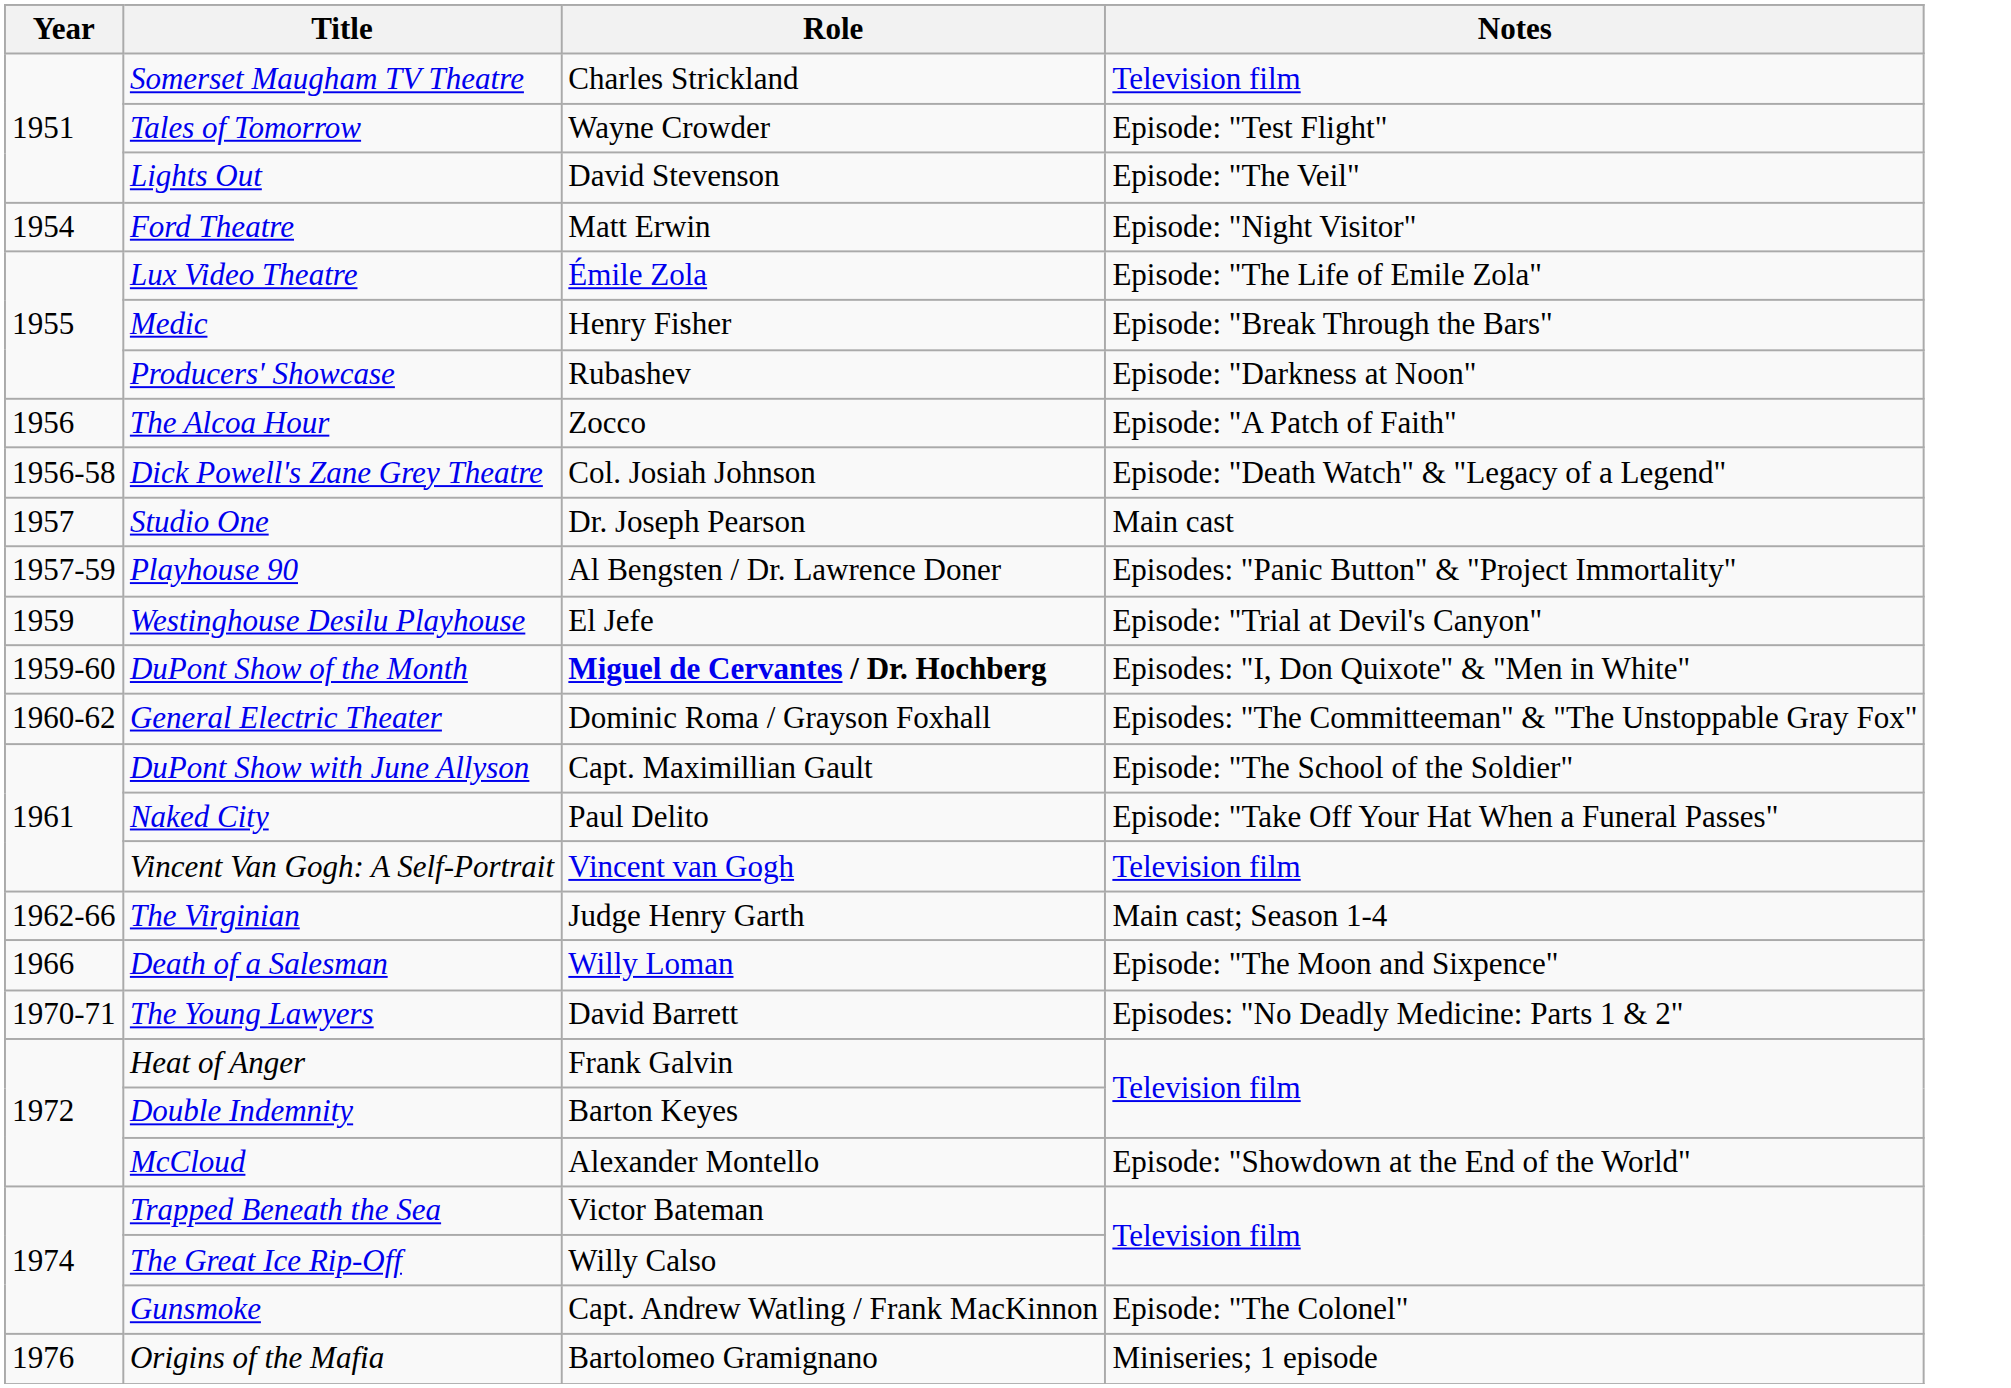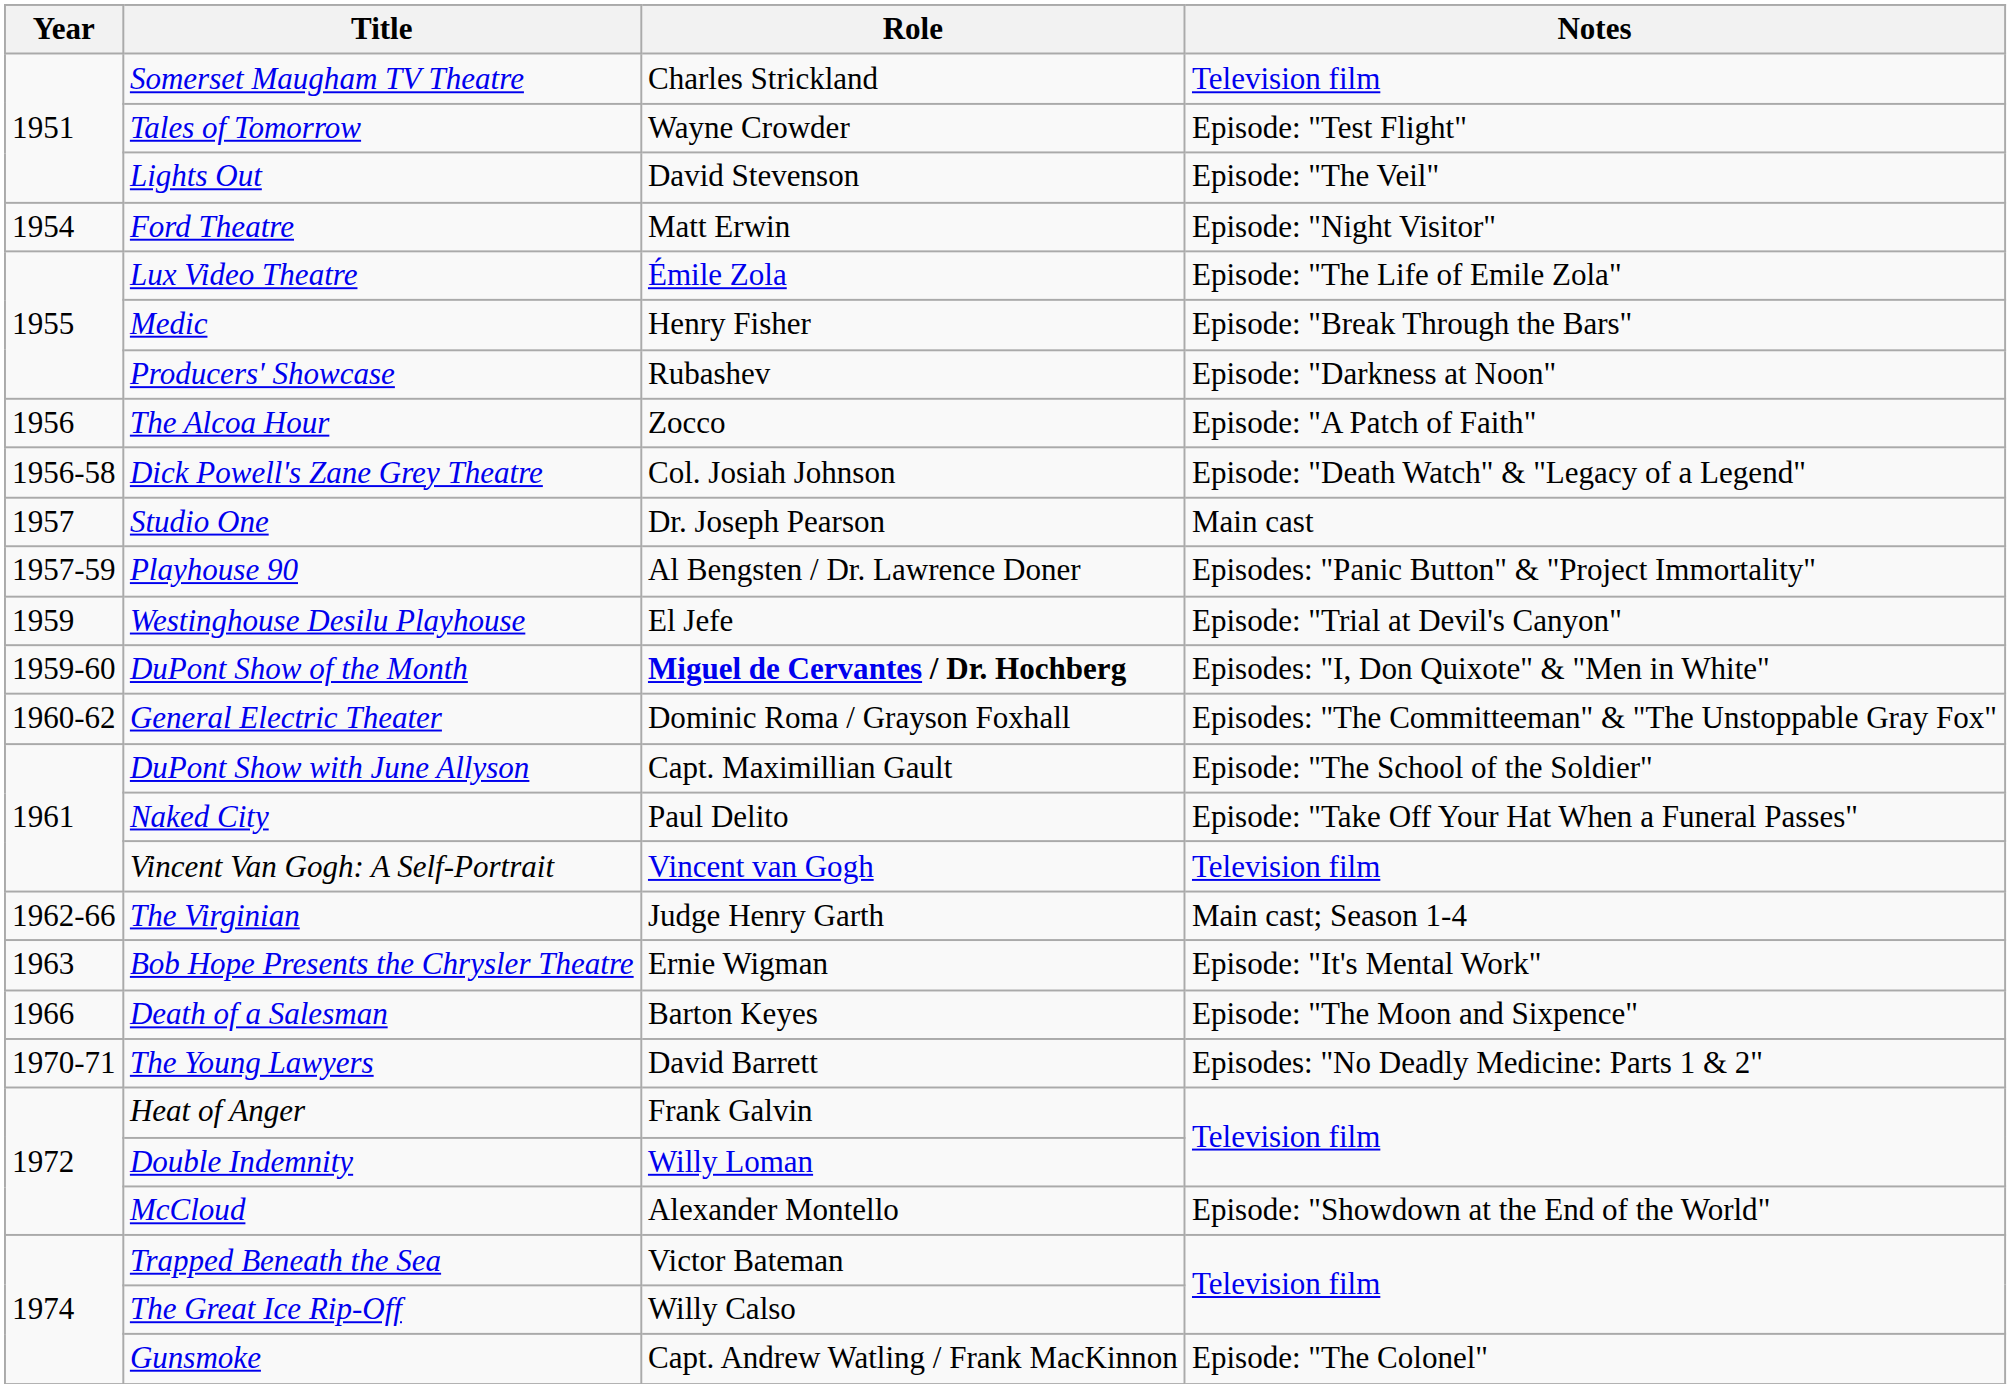+ row: 1963 | Bob Hope Presents the Chrysler Theatre | Ernie Wigman | Episode: "It's Mental Work"
Death of a Salesman | Role: Willy Loman -> Barton Keyes
Double Indemnity | Role: Barton Keyes -> Willy Loman
- row: 1976 | Origins of the Mafia | Bartolomeo Gramignano | Miniseries; 1 episode
